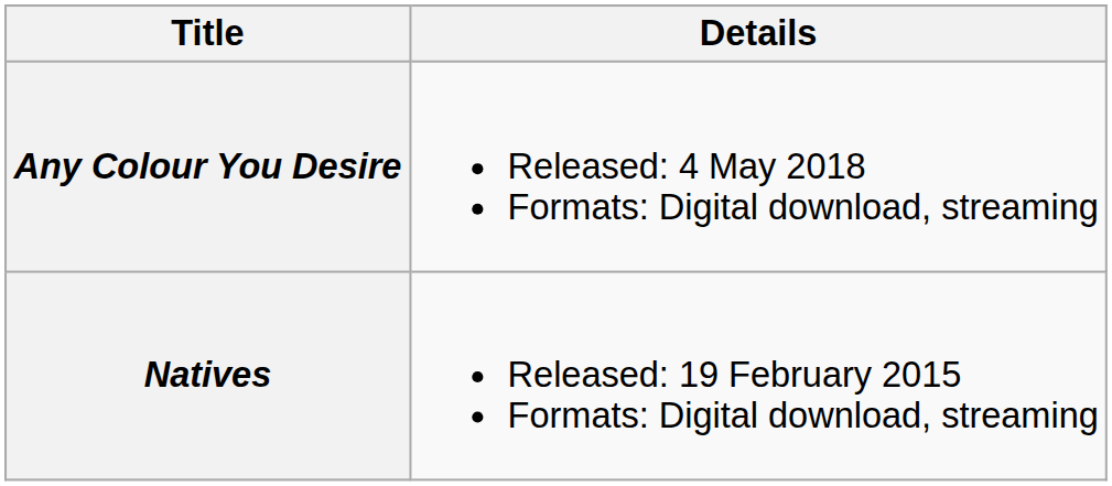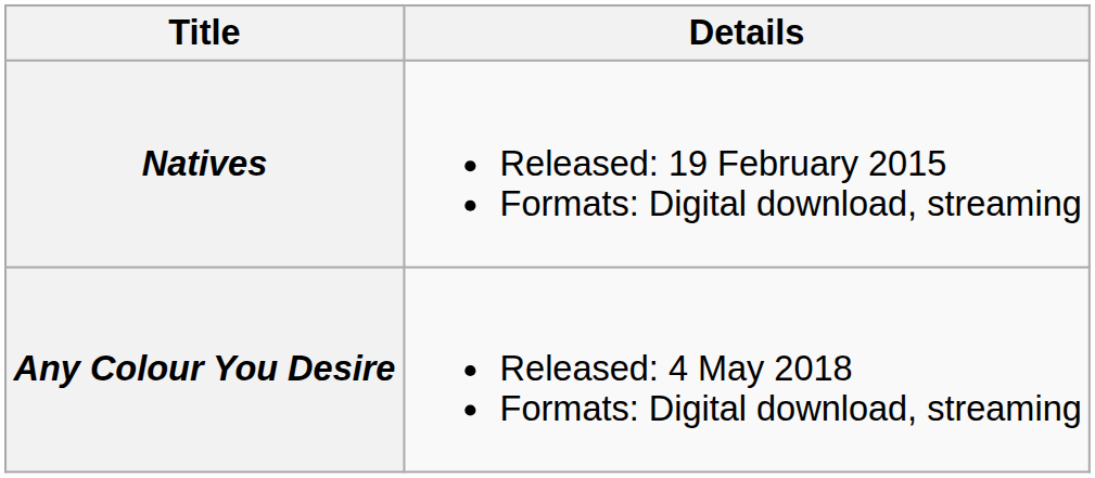rows swapped: Natives <-> Any Colour You Desire
